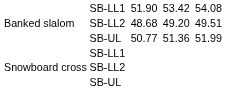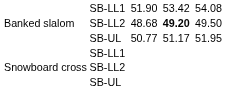SB-LL2 / 48.68 | column 6: normal -> bold
SB-LL2 / 48.68 | column 8: 49.51 -> 49.50
SB-UL / 50.77 | column 6: 51.36 -> 51.17
SB-UL / 50.77 | column 8: 51.99 -> 51.95
